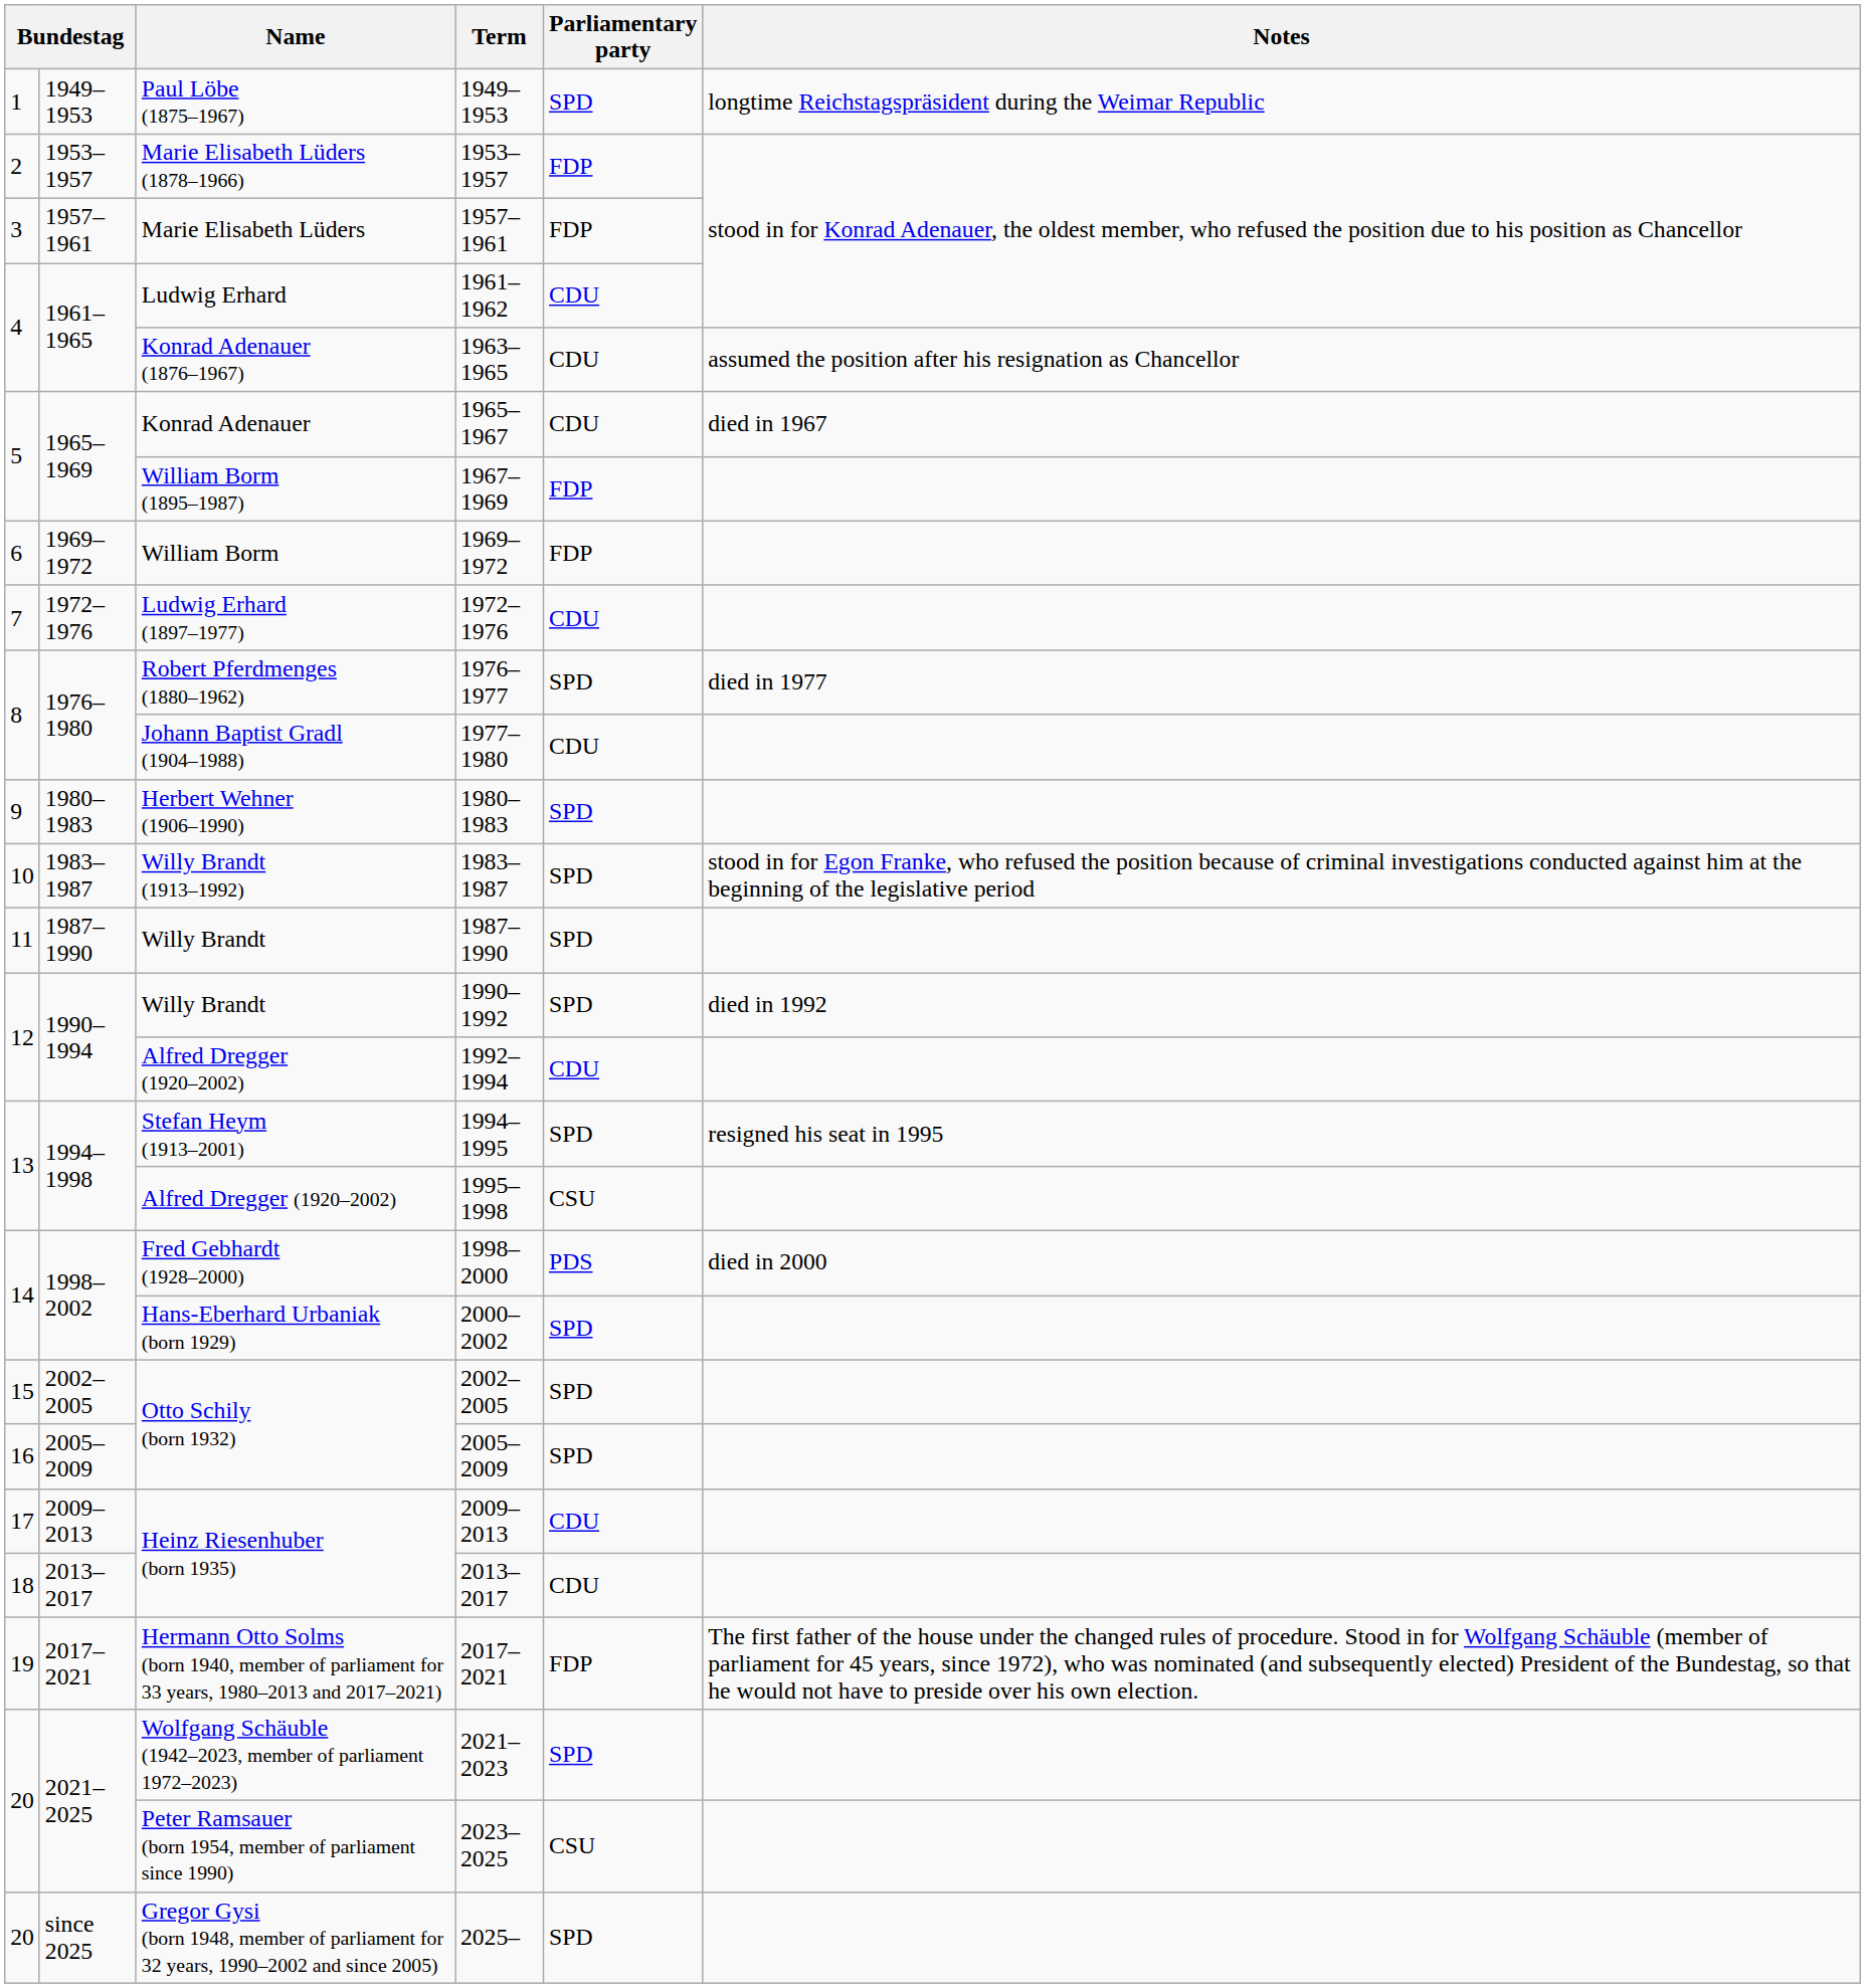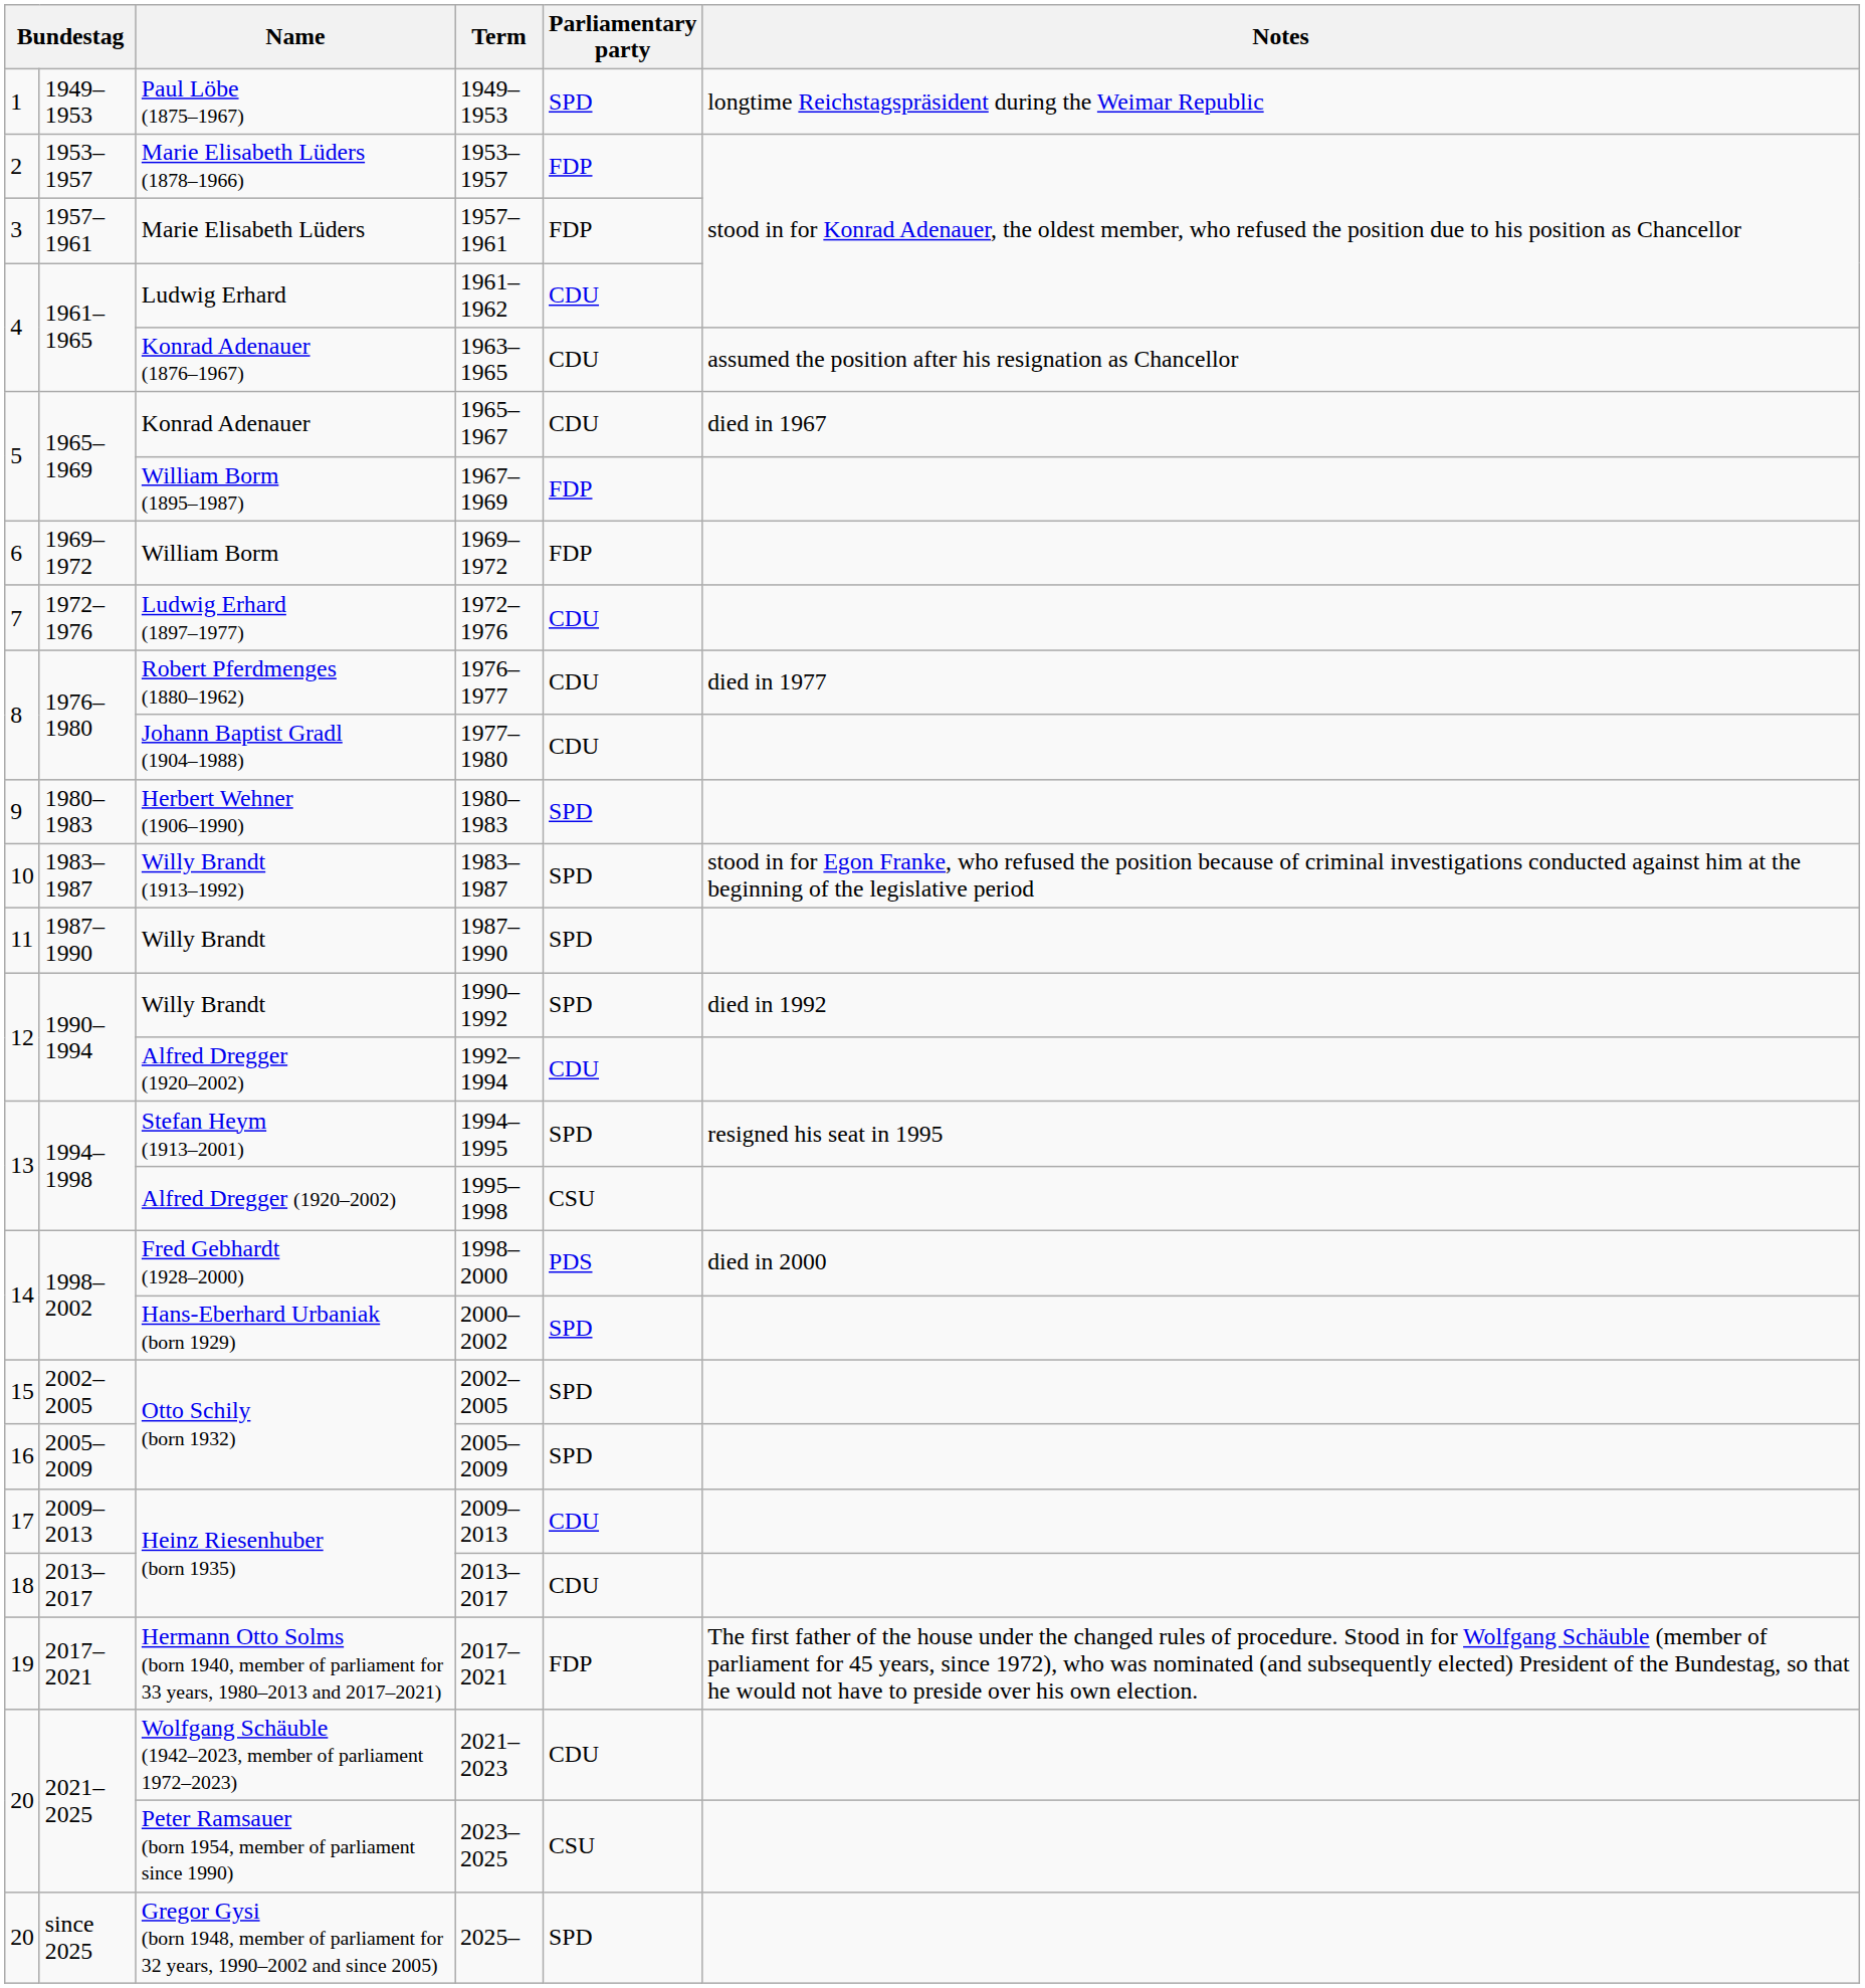1976–1977 | Parliamentary party: SPD -> CDU
2021–2023 | Parliamentary party: SPD -> CDU
